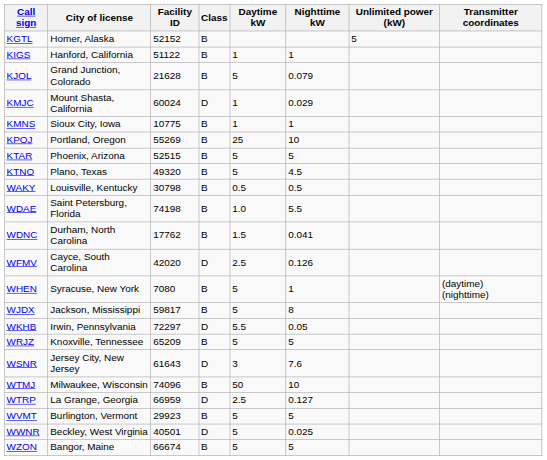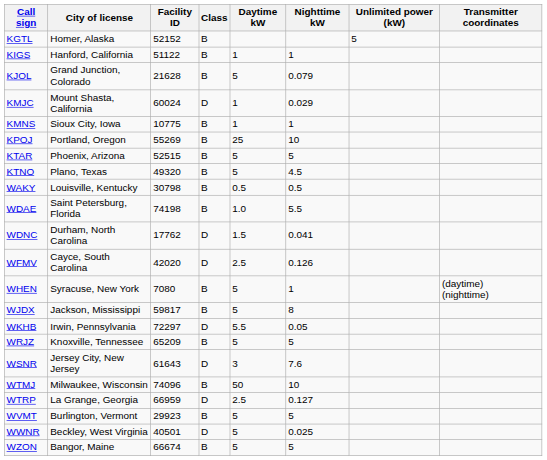WDNC | Class: B -> D
